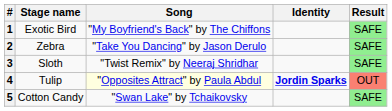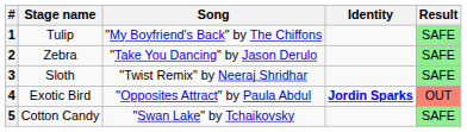1 | Stage name: Exotic Bird -> Tulip
4 | Stage name: Tulip -> Exotic Bird
4 | Song: lightyellow background -> no background
